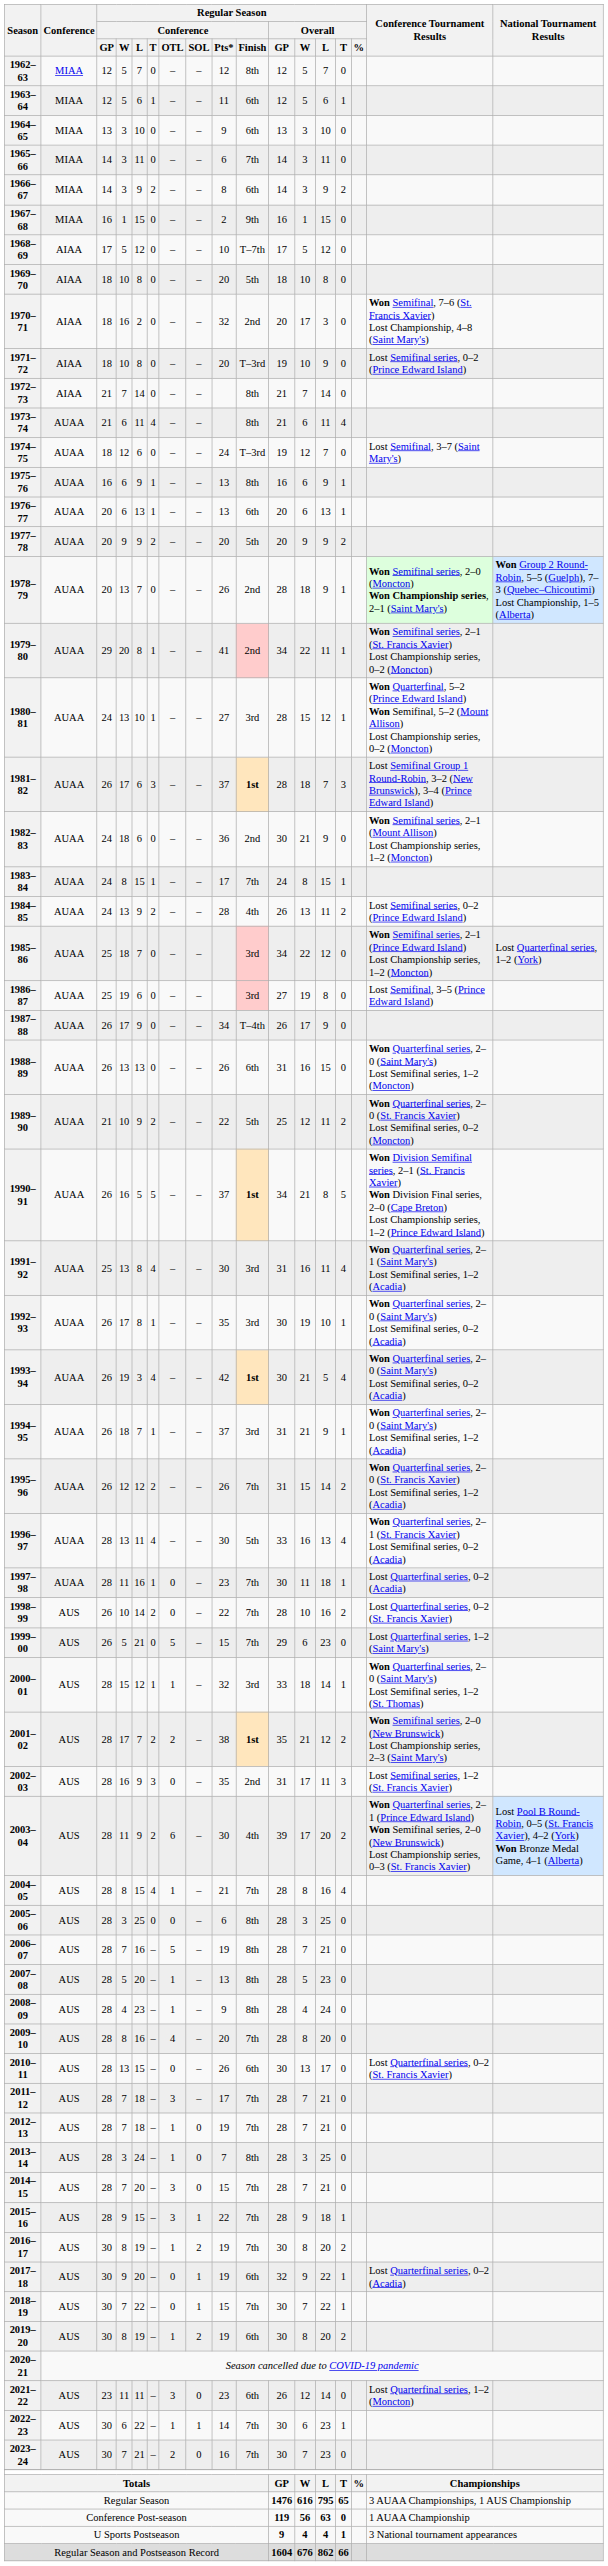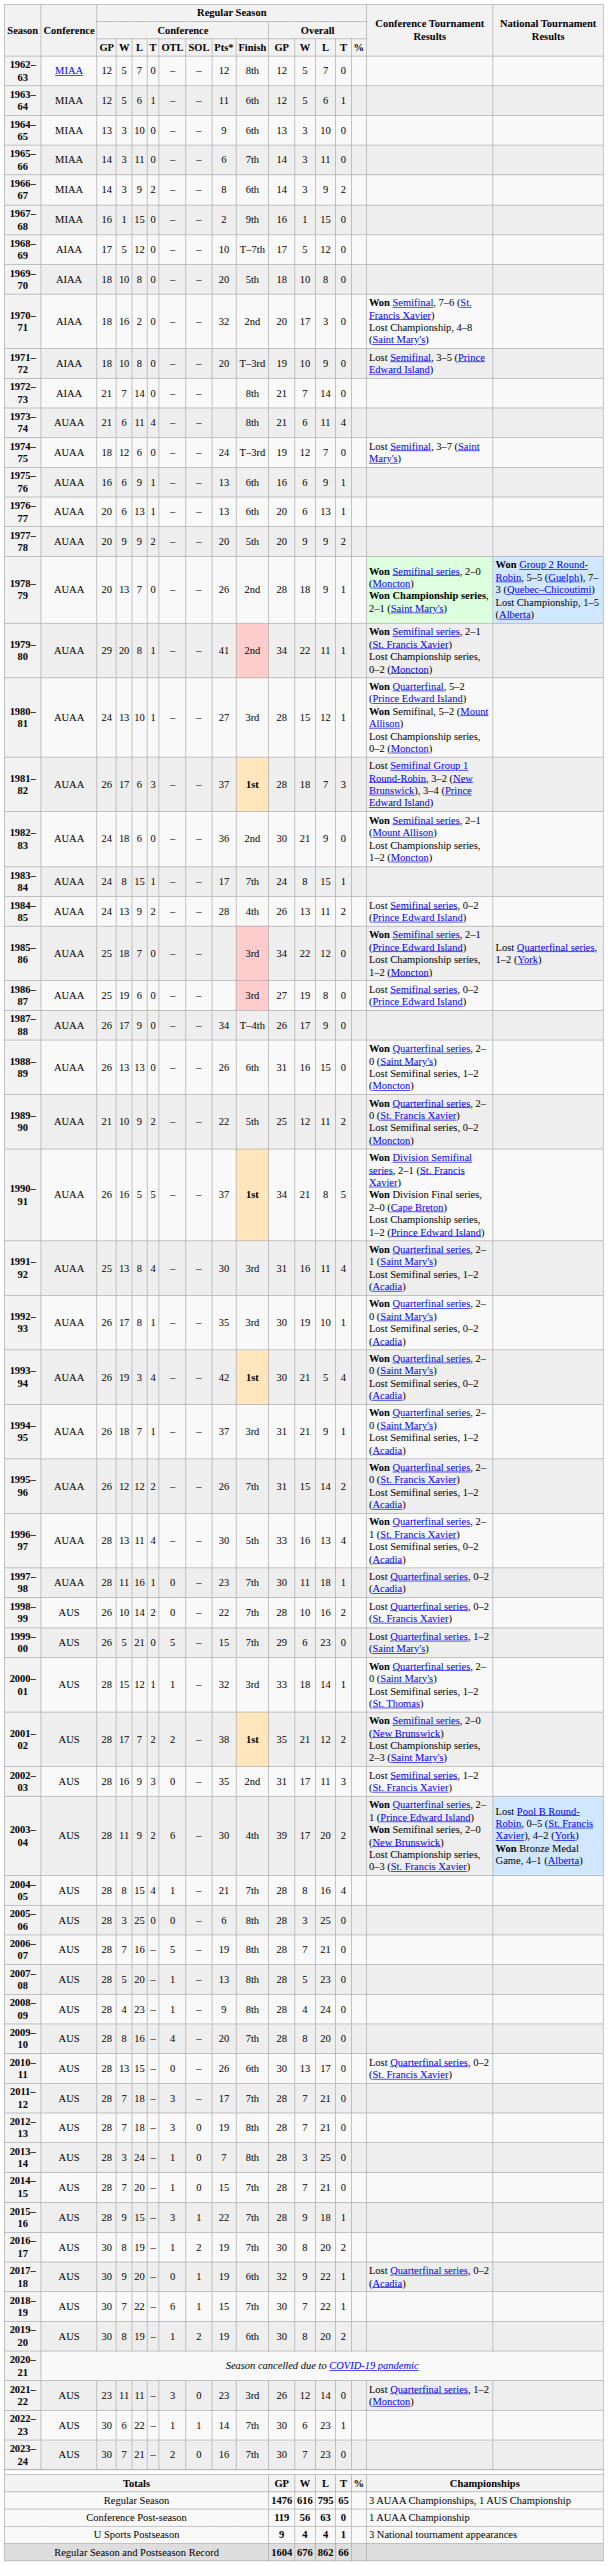1971–72 | Conference Tournament Results: Lost Semifinal series, 0–2 (Prince Edward Island) -> Lost Semifinal, 3–5 (Prince Edward Island)
1975–76 | Regular Season / Conference / Finish: 8th -> 6th
1986–87 | Conference Tournament Results: Lost Semifinal, 3–5 (Prince Edward Island) -> Lost Semifinal series, 0–2 (Prince Edward Island)
2012–13 | Regular Season / Conference / OTL: 1 -> 3
2012–13 | Regular Season / Conference / Finish: 7th -> 8th
2014–15 | Regular Season / Conference / OTL: 3 -> 1
2018–19 | Regular Season / Conference / OTL: 0 -> 6
2021–22 | Regular Season / Conference / Finish: 6th -> 3rd
